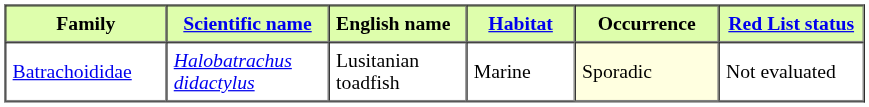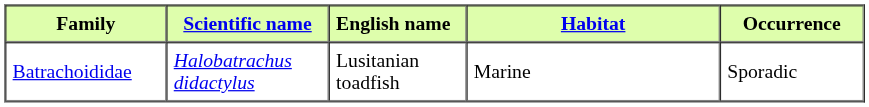- column: Red List status | Not evaluated
Batrachoididae | Occurrence: lightyellow background -> no background
